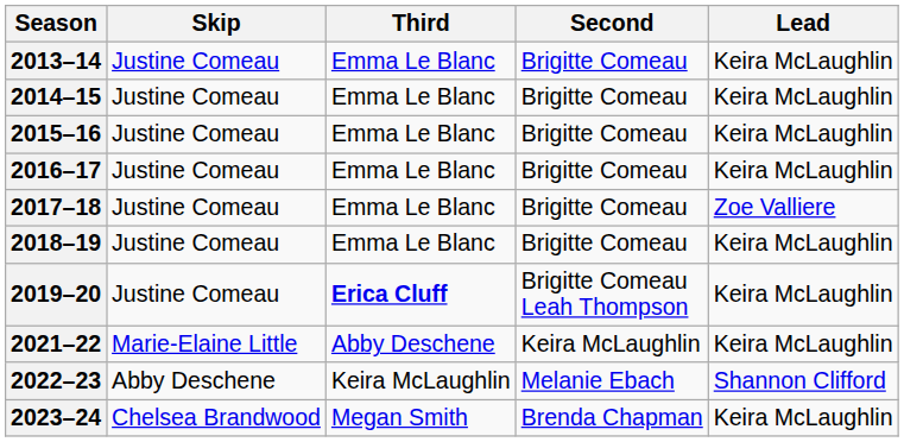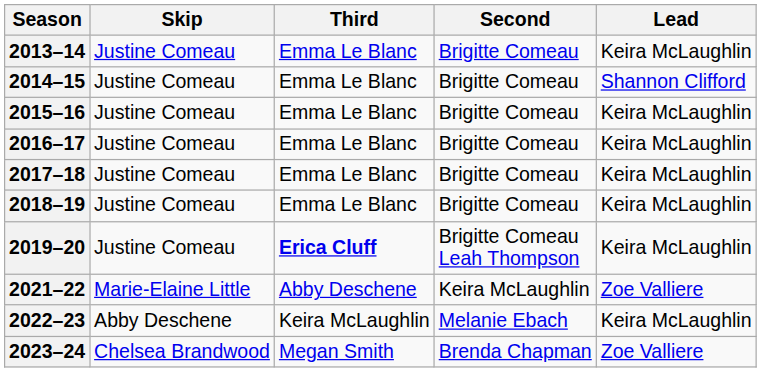2014–15 | Lead: Keira McLaughlin -> Shannon Clifford
2017–18 | Lead: Zoe Valliere -> Keira McLaughlin
2021–22 | Lead: Keira McLaughlin -> Zoe Valliere
2022–23 | Lead: Shannon Clifford -> Keira McLaughlin
2023–24 | Lead: Keira McLaughlin -> Zoe Valliere
